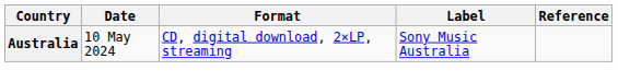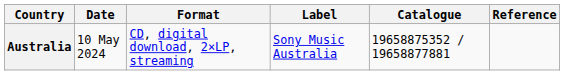+ column: Catalogue | 19658875352 / 19658877881
